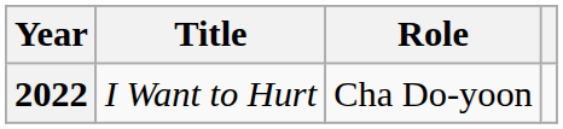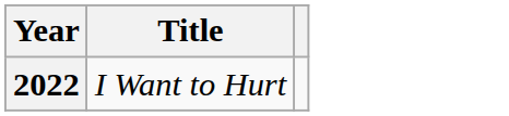- column: Role | Cha Do-yoon
